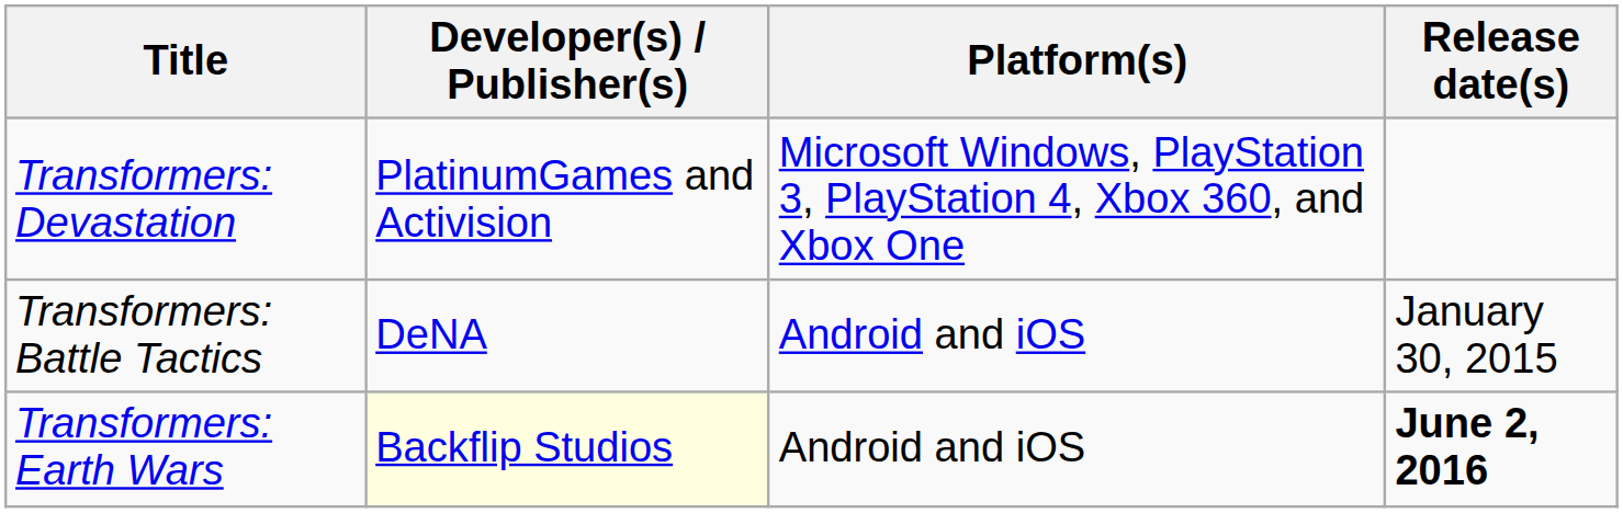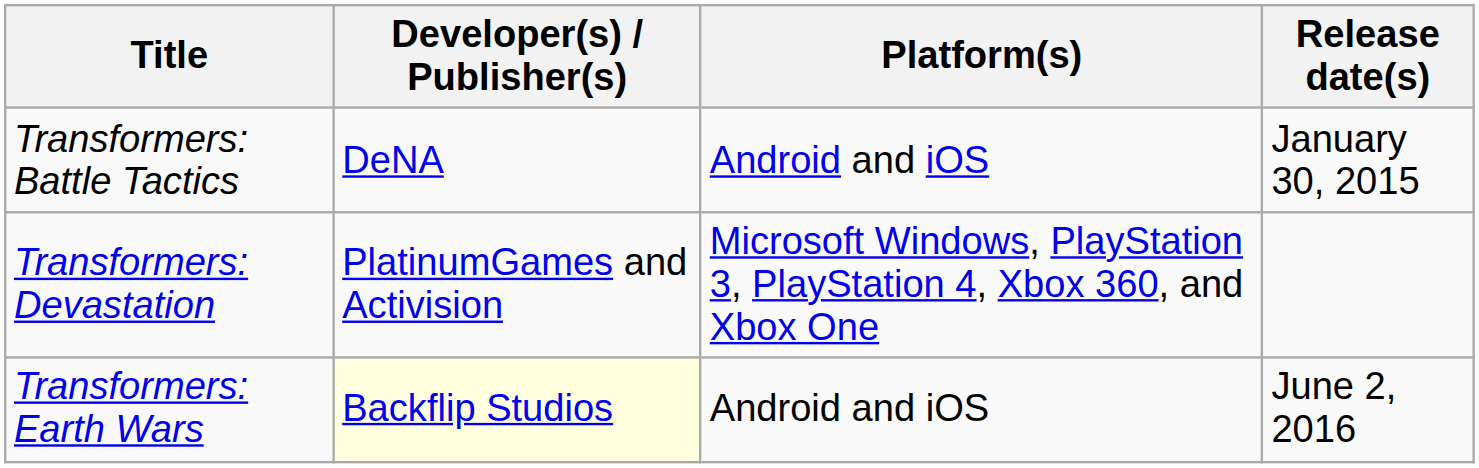rows swapped: Transformers: Battle Tactics <-> Transformers: Devastation
Transformers: Earth Wars | Release date(s): bold -> normal
